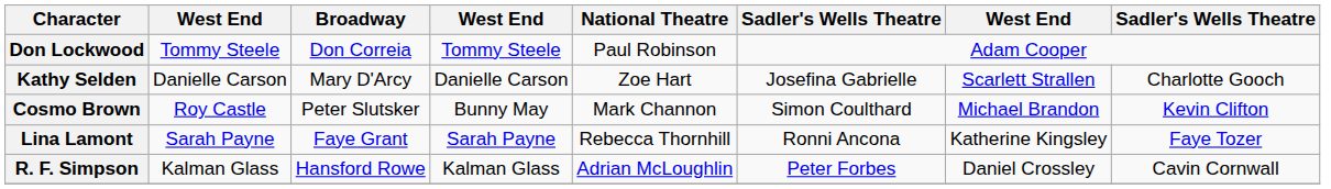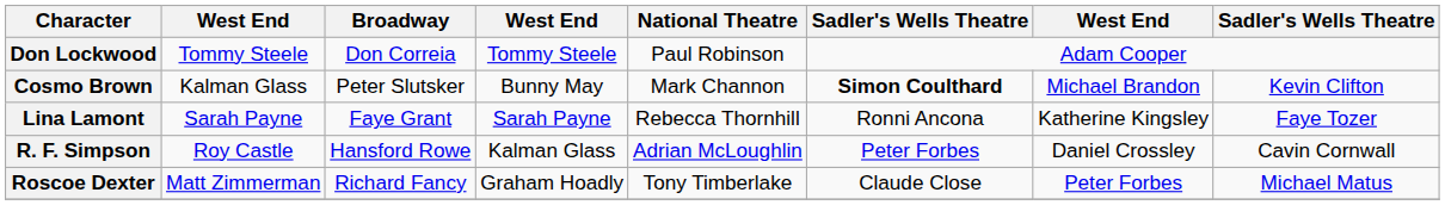- row: Kathy Selden | Danielle Carson | Mary D'Arcy | Danielle Carson | Zoe Hart | Josefina Gabrielle | Scarlett Strallen | Charlotte Gooch
Cosmo Brown | column 2: Roy Castle -> Kalman Glass
Cosmo Brown | column 6: normal -> bold
R. F. Simpson | column 2: Kalman Glass -> Roy Castle
+ row: Roscoe Dexter | Matt Zimmerman | Richard Fancy | Graham Hoadly | Tony Timberlake | Claude Close | Peter Forbes | Michael Matus
